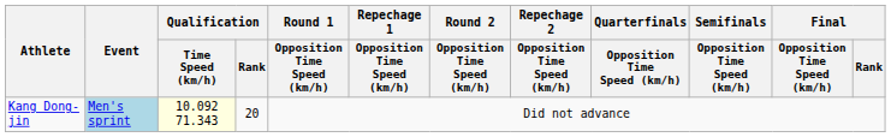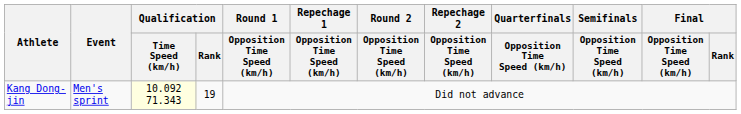Kang Dong-jin | Event: lightblue background -> no background
Kang Dong-jin | Qualification / Rank: 20 -> 19
